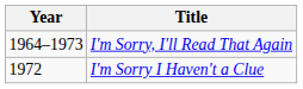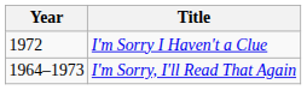rows swapped: I'm Sorry, I'll Read That Again <-> I'm Sorry I Haven't a Clue
